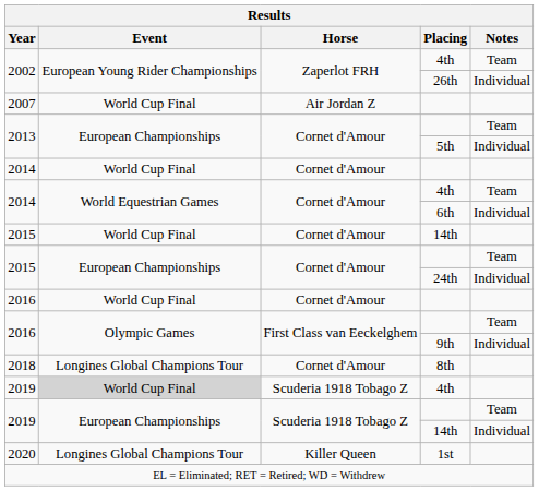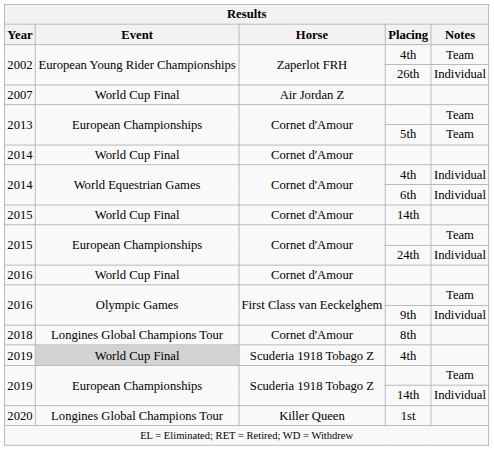5th | Notes: Individual -> Team
2014 / 4th | Notes: Team -> Individual
